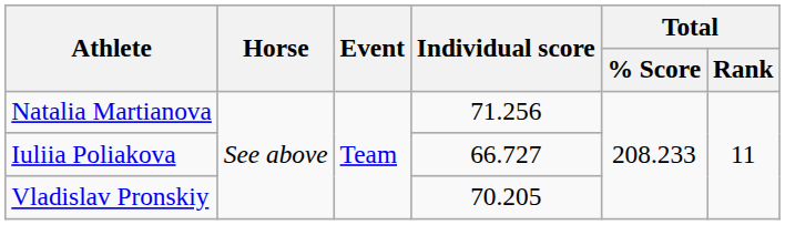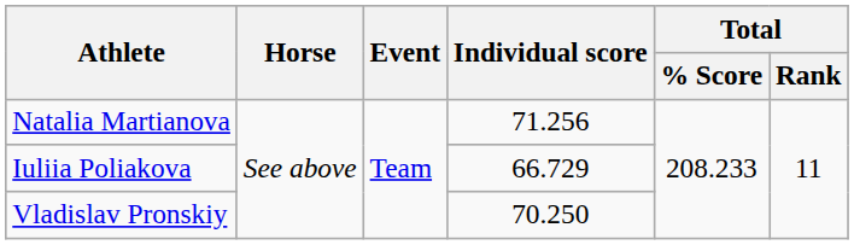Iuliia Poliakova | Individual score: 66.727 -> 66.729
Vladislav Pronskiy | Individual score: 70.205 -> 70.250
